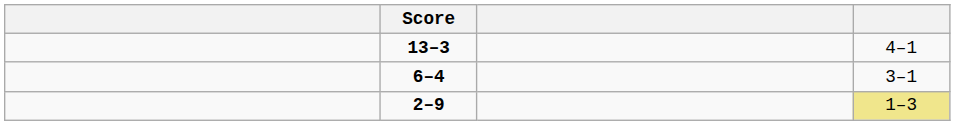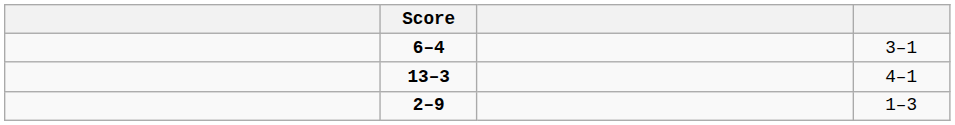rows swapped: 6–4 <-> 13–3
2–9 | column 4: khaki background -> no background
